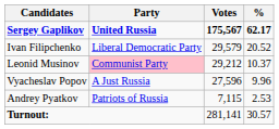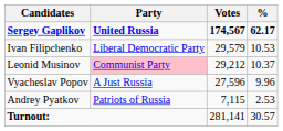Sergey Gaplikov | Votes: 175,567 -> 174,567
Ivan Filipchenko | %: 20.52 -> 10.53
